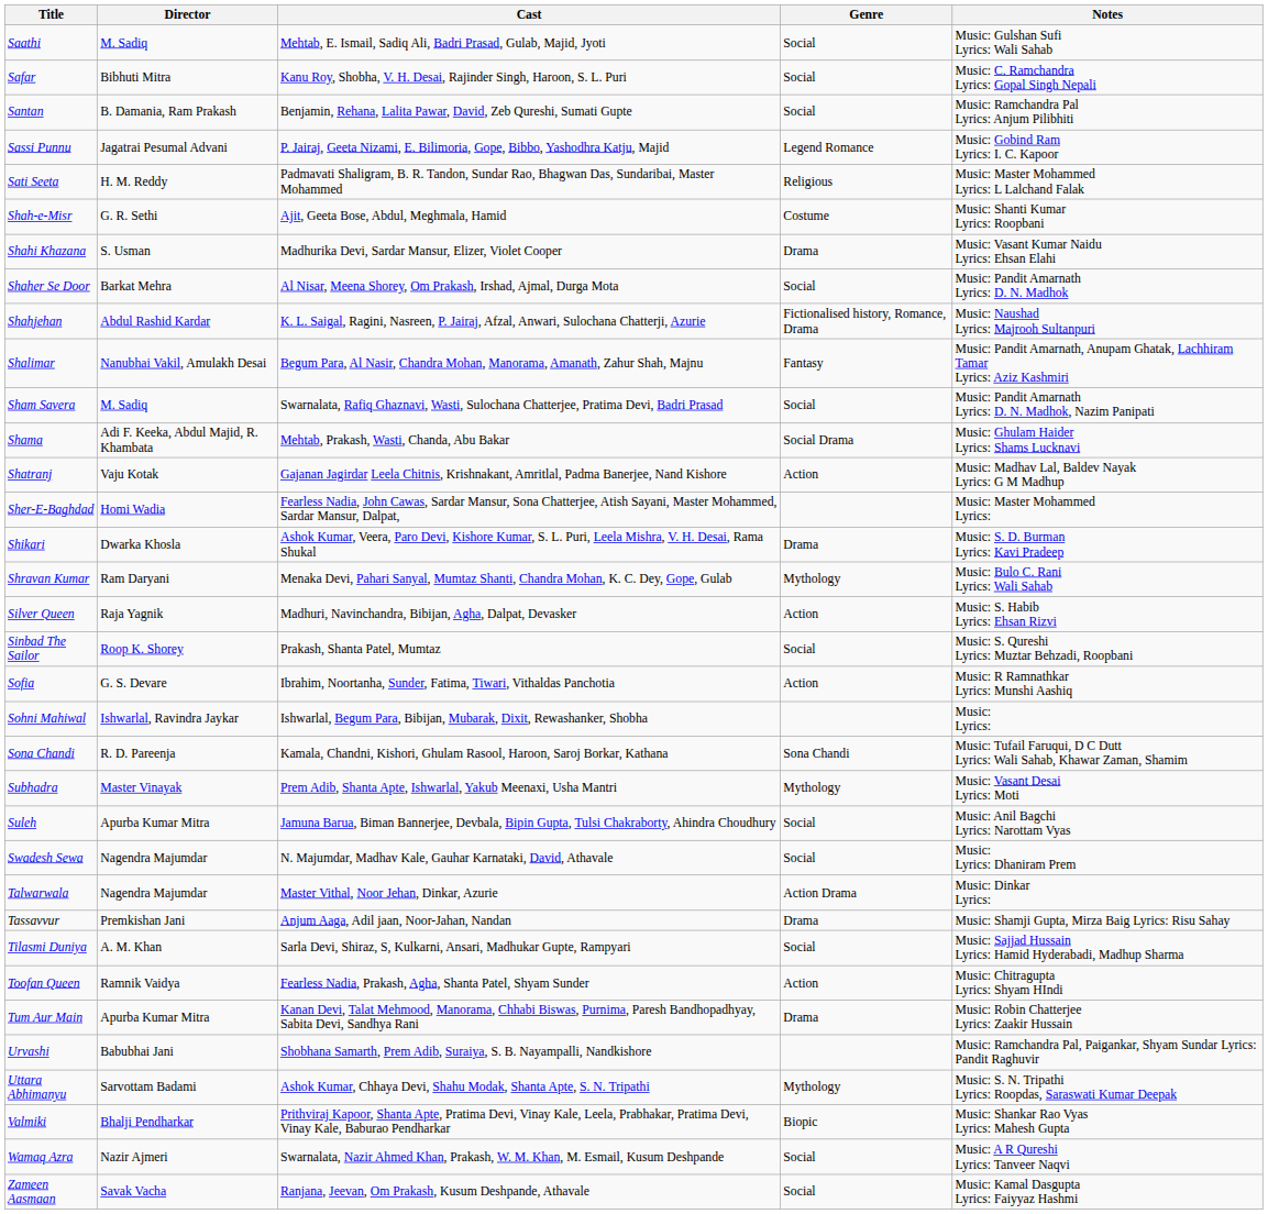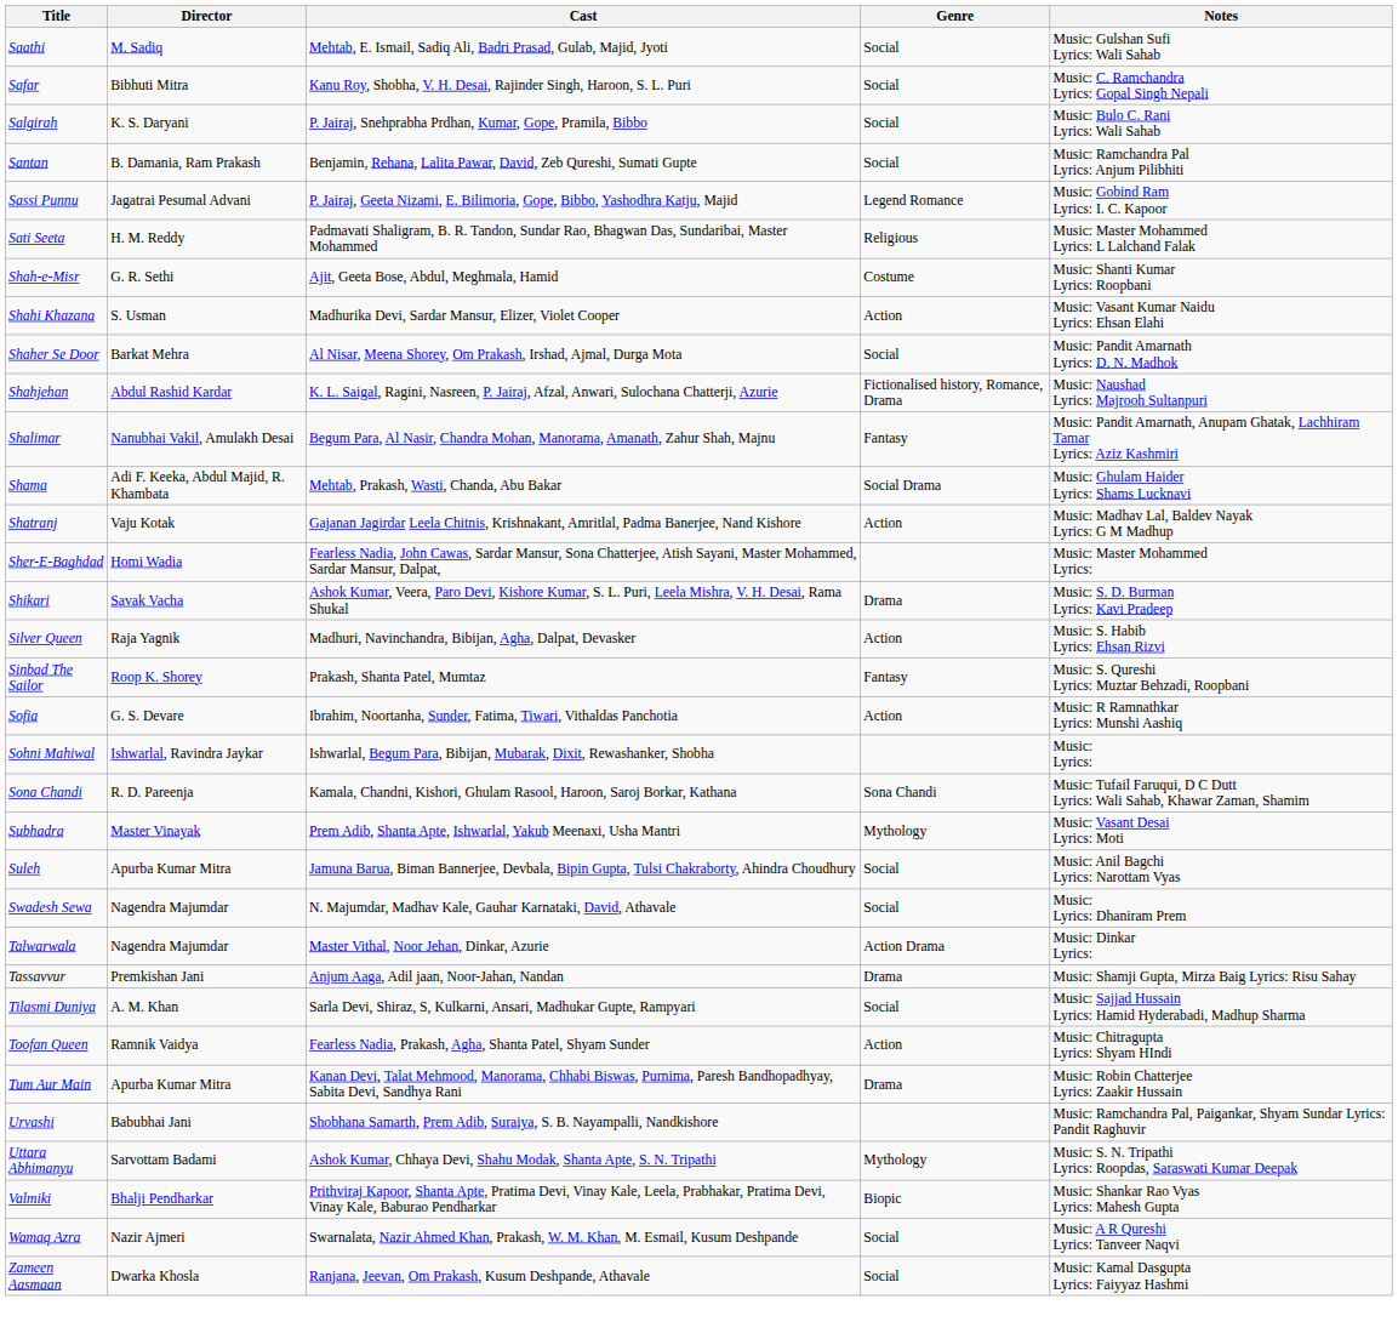+ row: Salgirah | K. S. Daryani | P. Jairaj, Snehprabha Prdhan, Kumar, Gope, Pramila, Bibbo | Social | Music: Bulo C. Rani Lyrics: Wali Sahab
Shahi Khazana | Genre: Drama -> Action
- row: Sham Savera | M. Sadiq | Swarnalata, Rafiq Ghaznavi, Wasti, Sulochana Chatterjee, Pratima Devi, Badri Prasad | Social | Music: Pandit Amarnath Lyrics: D. N. Madhok, Nazim Panipati
Shikari | Director: Dwarka Khosla -> Savak Vacha
- row: Shravan Kumar | Ram Daryani | Menaka Devi, Pahari Sanyal, Mumtaz Shanti, Chandra Mohan, K. C. Dey, Gope, Gulab | Mythology | Music: Bulo C. Rani Lyrics: Wali Sahab
Sinbad The Sailor | Genre: Social -> Fantasy
Zameen Aasmaan | Director: Savak Vacha -> Dwarka Khosla
